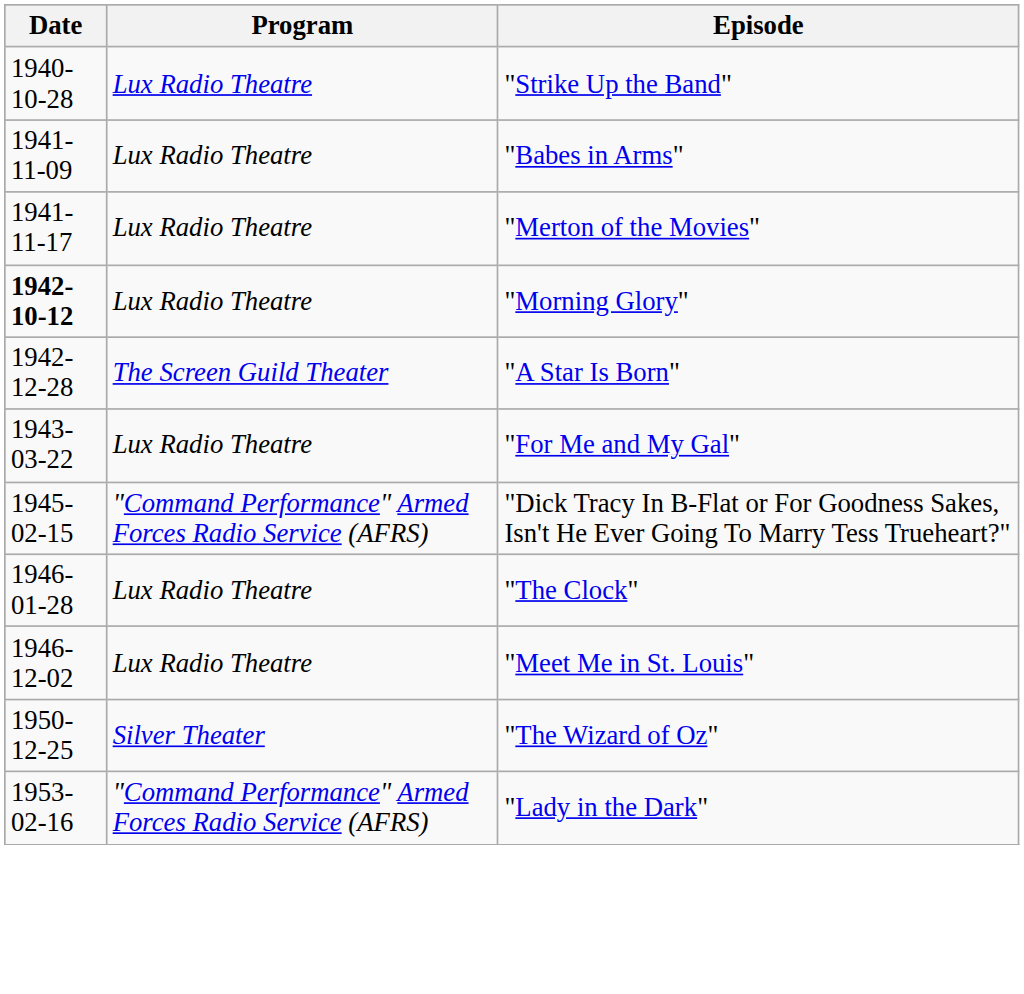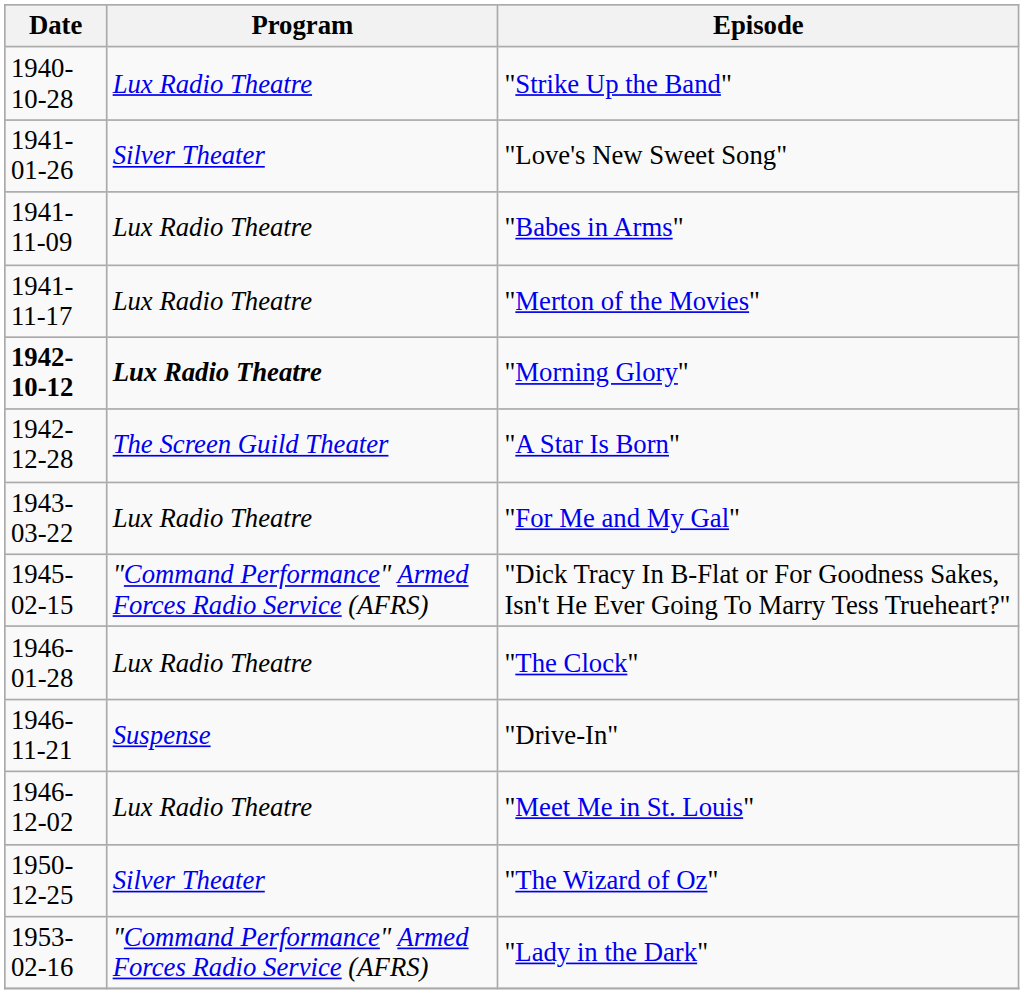+ row: 1941-01-26 | Silver Theater | "Love's New Sweet Song"
"Morning Glory" | Program: normal -> bold
+ row: 1946-11-21 | Suspense | "Drive-In"
